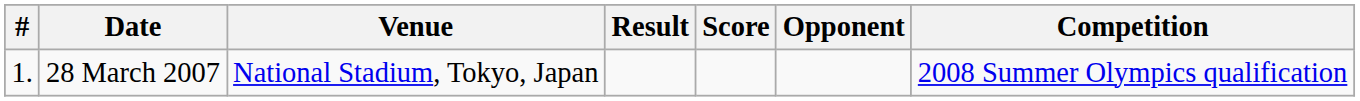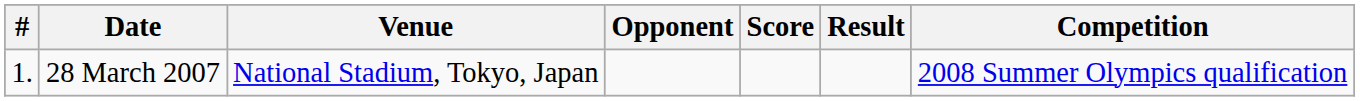columns swapped: Opponent <-> Result
